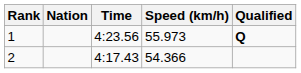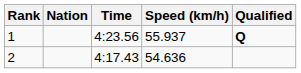1 | Speed (km/h): 55.973 -> 55.937
2 | Speed (km/h): 54.366 -> 54.636
